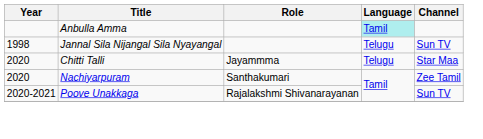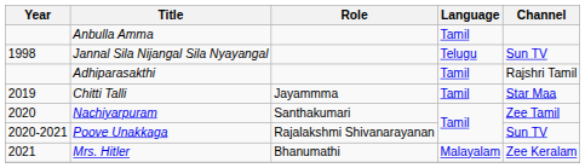Anbulla Amma | Language: paleturquoise background -> no background
+ row: Adhiparasakthi | Tamil | Rajshri Tamil
Chitti Talli | Year: 2020 -> 2019
Chitti Talli | Language: Telugu -> Tamil
+ row: 2021 | Mrs. Hitler | Bhanumathi | Malayalam | Zee Keralam
